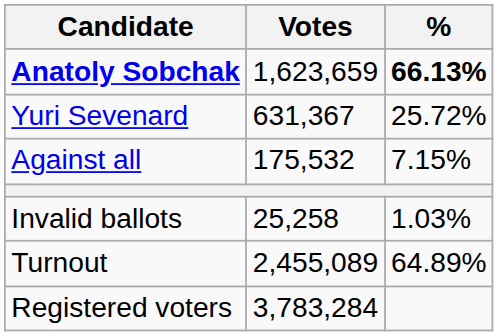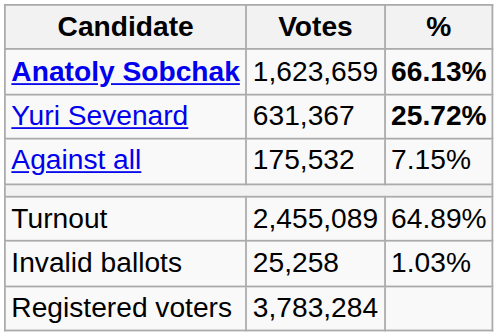Yuri Sevenard | %: normal -> bold
rows swapped: Invalid ballots <-> Turnout
